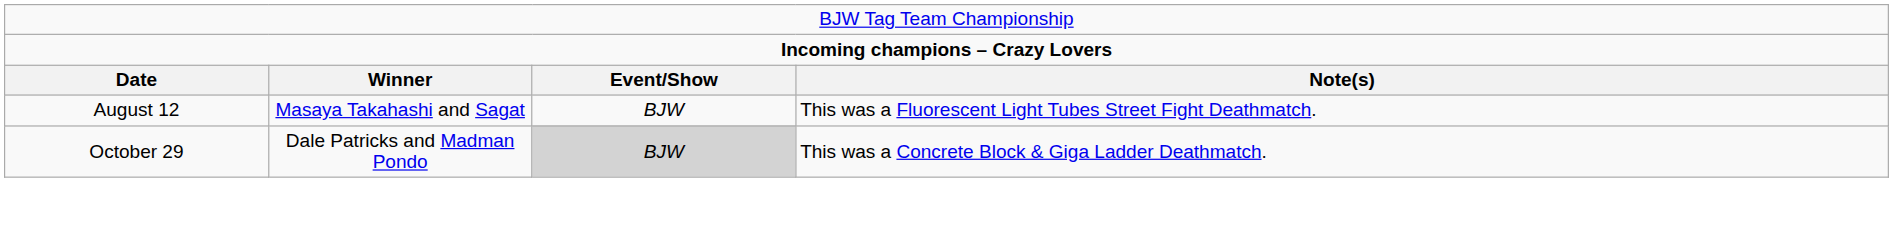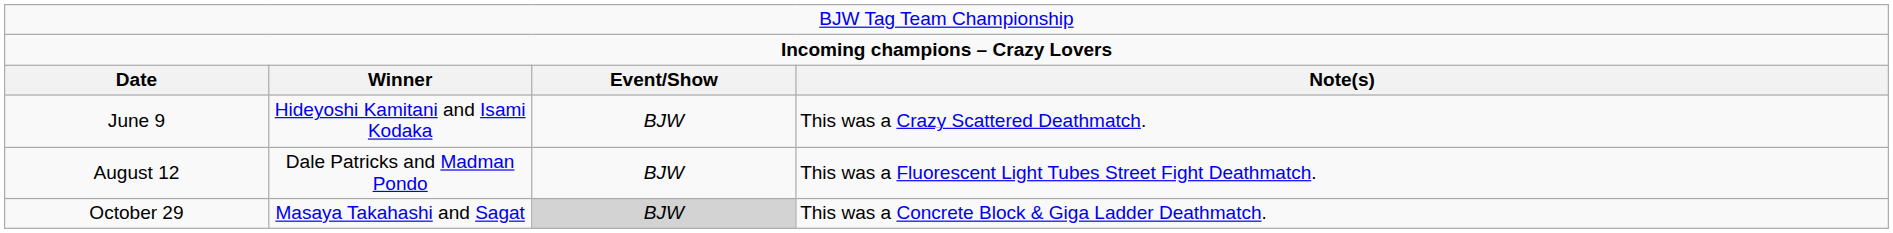+ row: June 9 | Hideyoshi Kamitani and Isami Kodaka | BJW | This was a Crazy Scattered Deathmatch.
August 12 | column 2: Masaya Takahashi and Sagat -> Dale Patricks and Madman Pondo
October 29 | column 2: Dale Patricks and Madman Pondo -> Masaya Takahashi and Sagat
